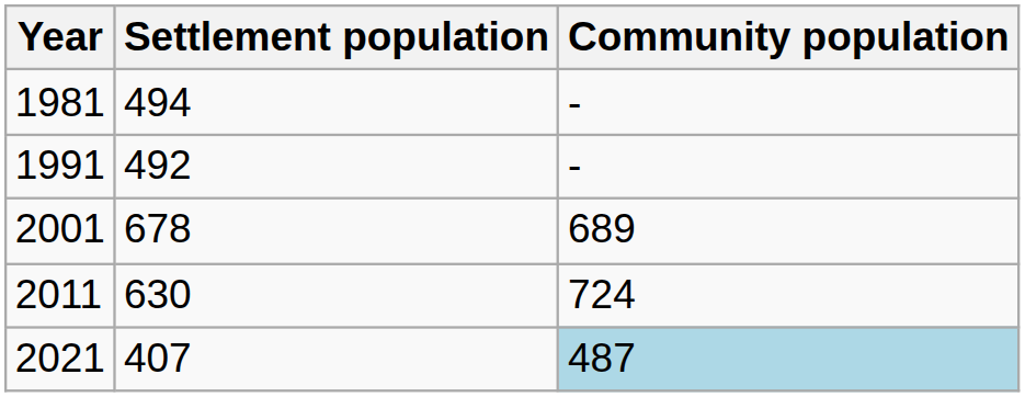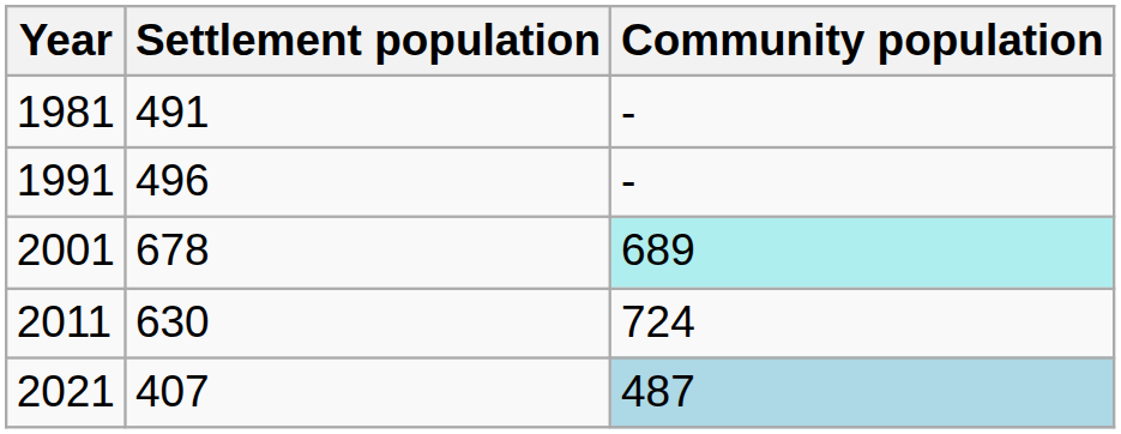1981 | Settlement population: 494 -> 491
1991 | Settlement population: 492 -> 496
2001 | Community population: no background -> paleturquoise background
